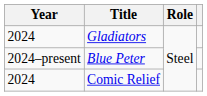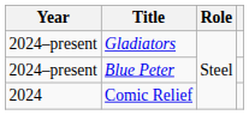Gladiators | Year: 2024 -> 2024–present
